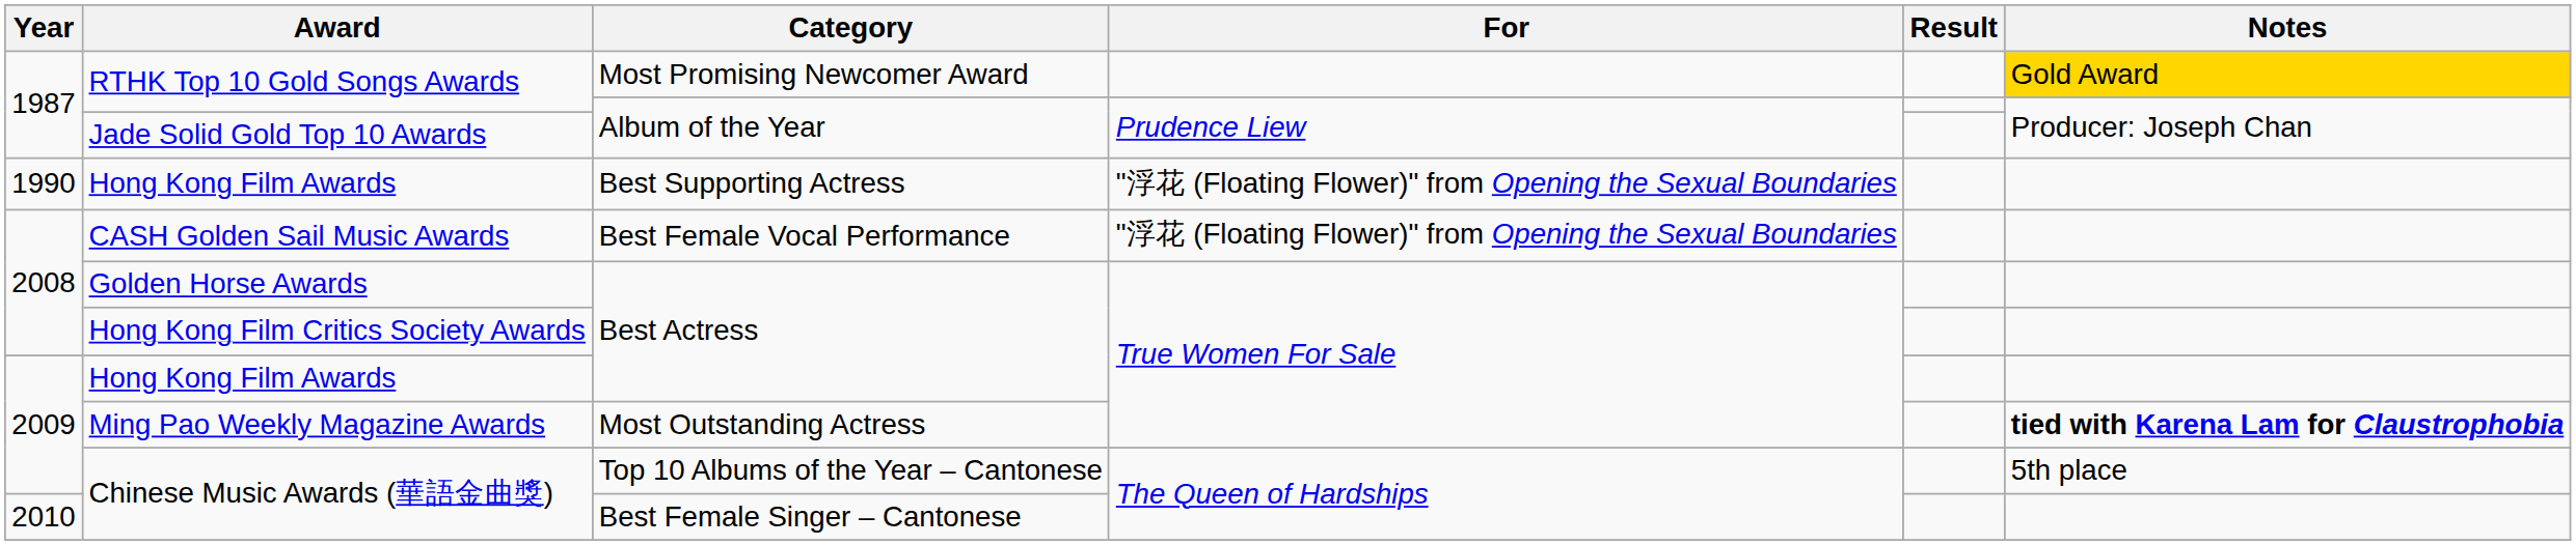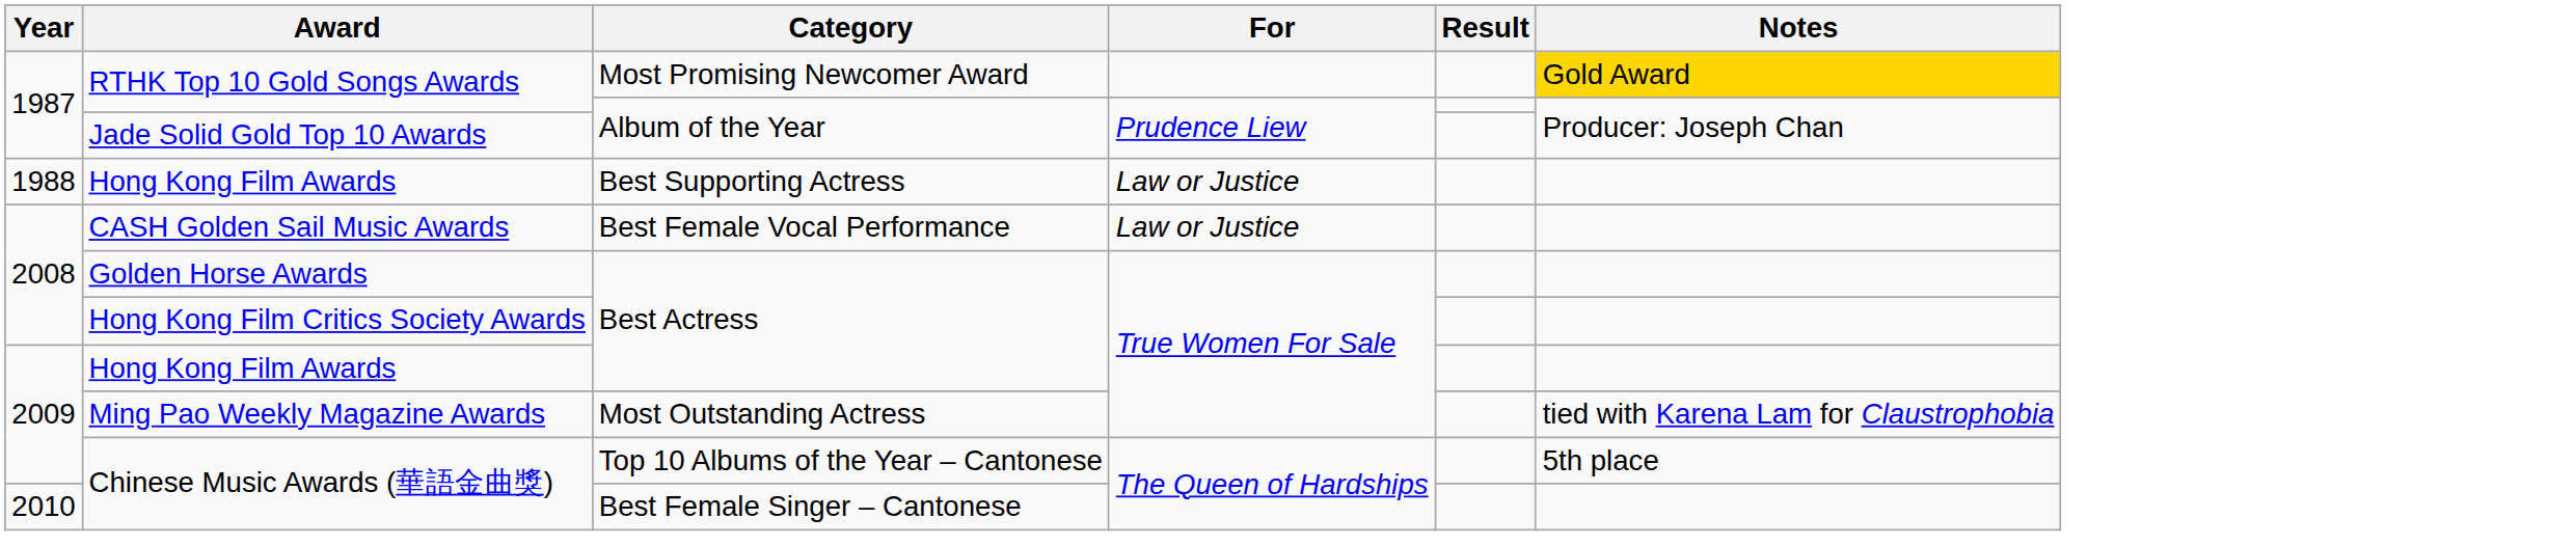Hong Kong Film Awards / Best Supporting Actress | Year: 1990 -> 1988
Hong Kong Film Awards / Best Supporting Actress | For: "浮花 (Floating Flower)" from Opening the Sexual Boundaries -> Law or Justice
CASH Golden Sail Music Awards | For: "浮花 (Floating Flower)" from Opening the Sexual Boundaries -> Law or Justice
Ming Pao Weekly Magazine Awards | Notes: bold -> normal
